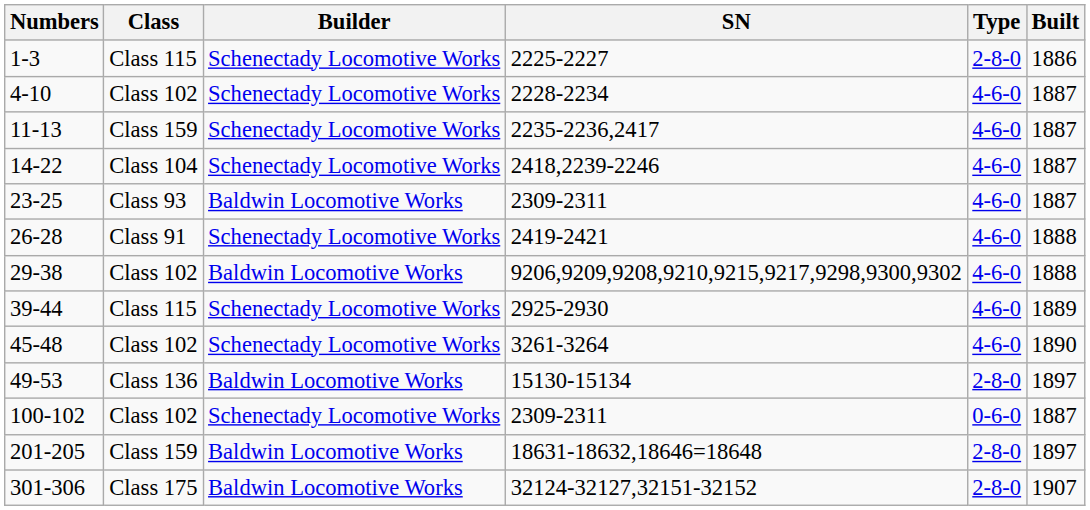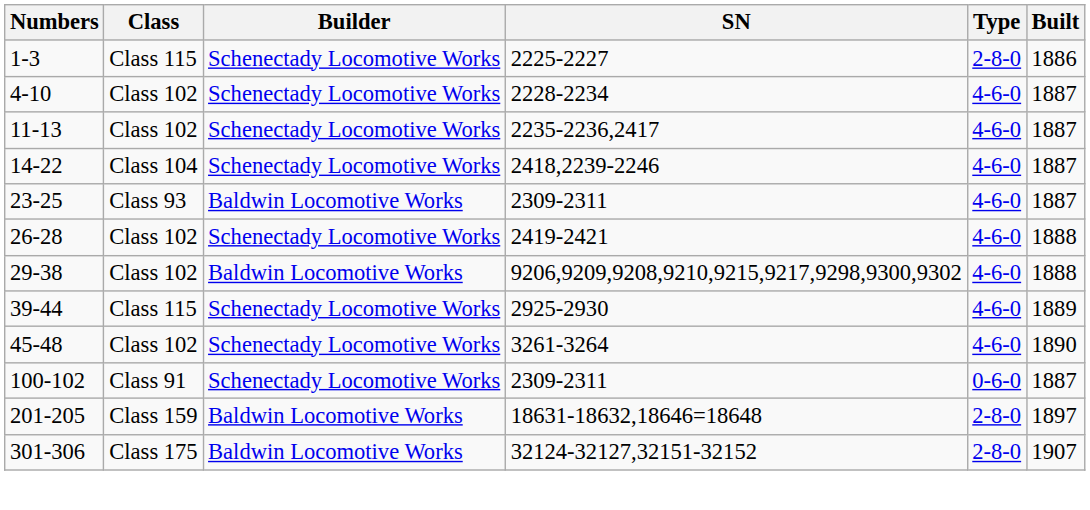11-13 | Class: Class 159 -> Class 102
26-28 | Class: Class 91 -> Class 102
- row: 49-53 | Class 136 | Baldwin Locomotive Works | 15130-15134 | 2-8-0 | 1897
100-102 | Class: Class 102 -> Class 91
